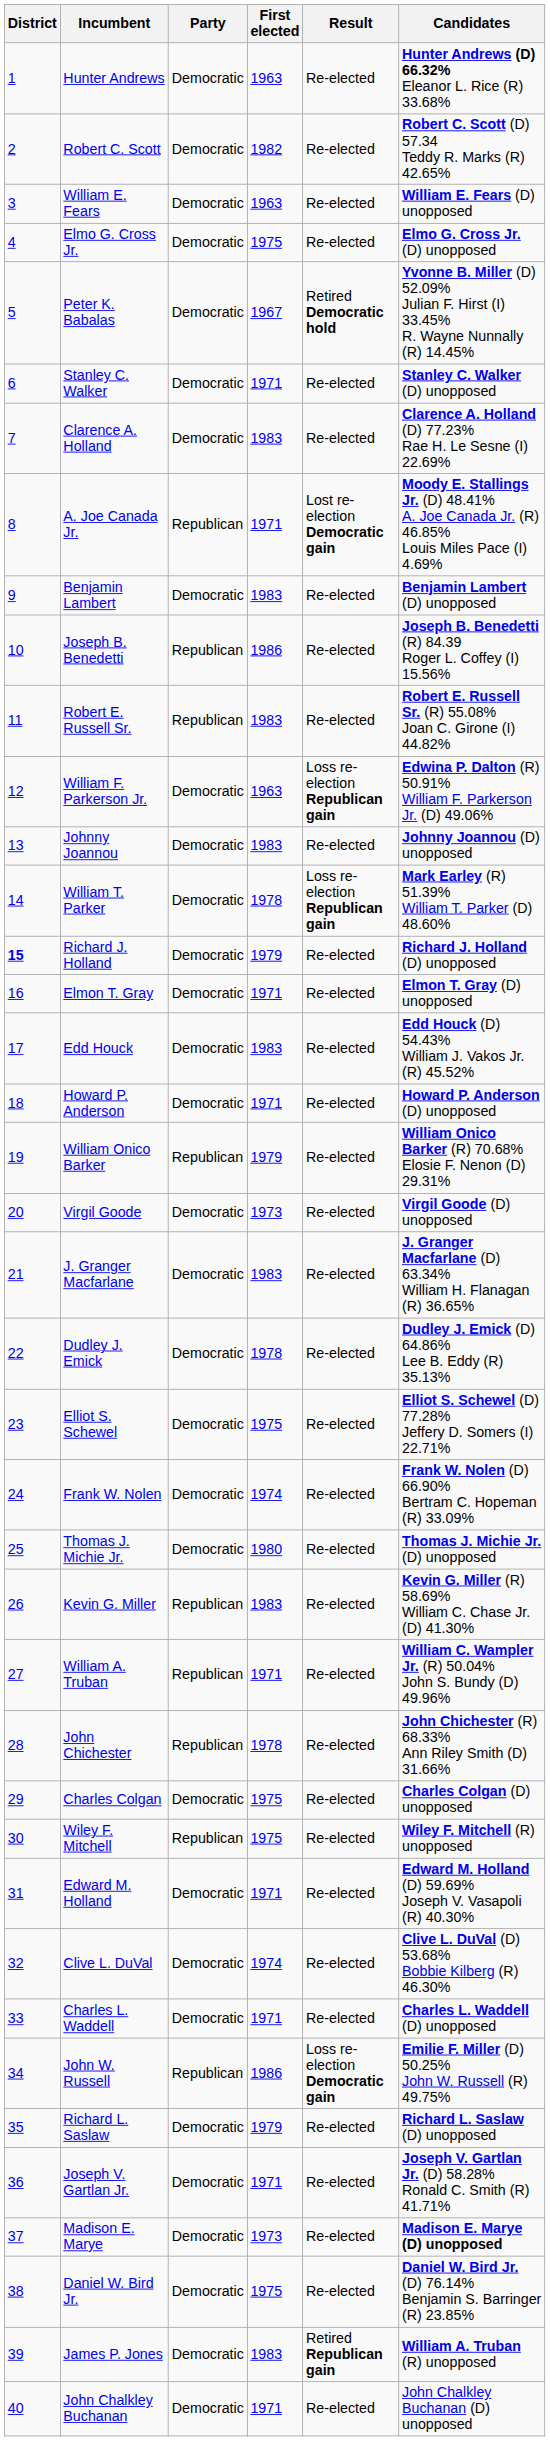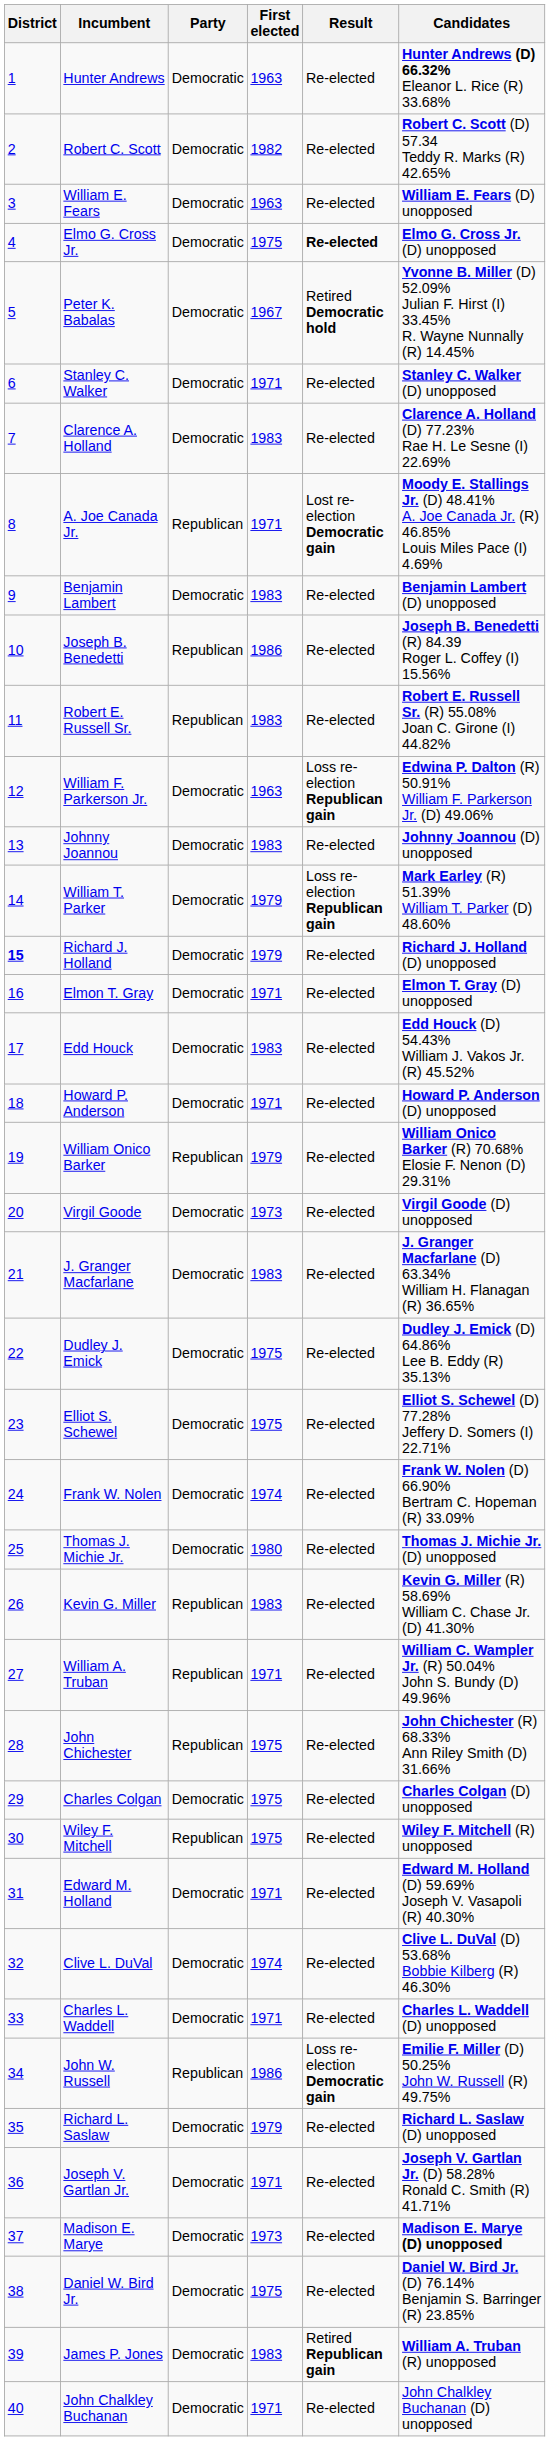Elmo G. Cross Jr. | Result: normal -> bold
William T. Parker | First elected: 1978 -> 1979
Dudley J. Emick | First elected: 1978 -> 1975
John Chichester | First elected: 1978 -> 1975
